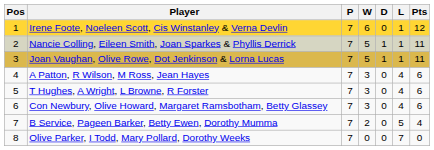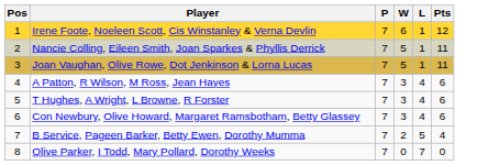- column: D | 0 | 1 | 1 | 0 | 0 | 0 | 0 | 0
